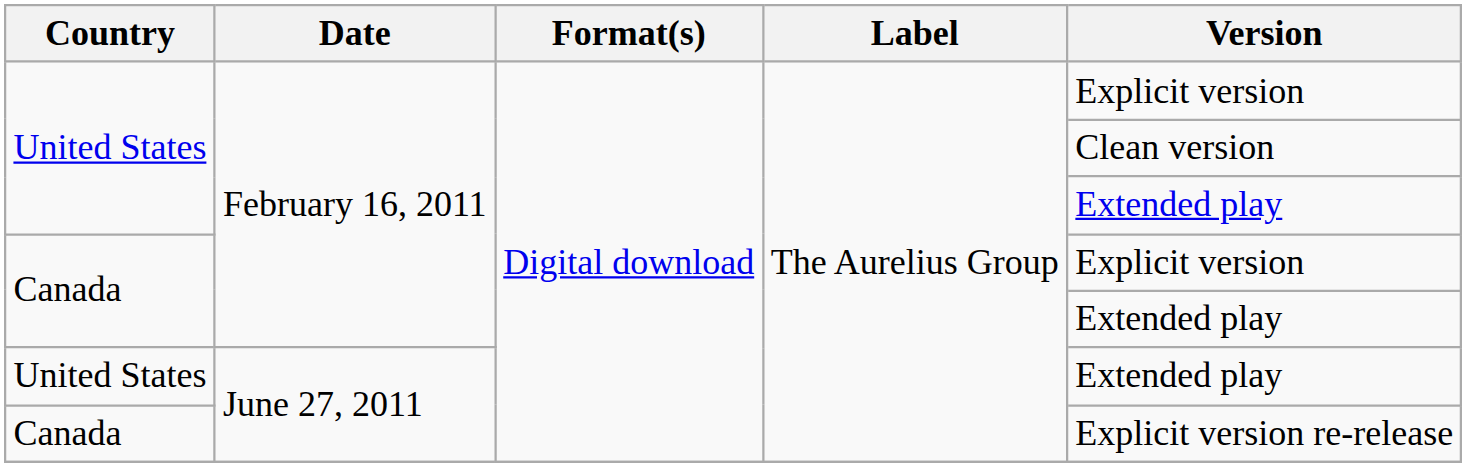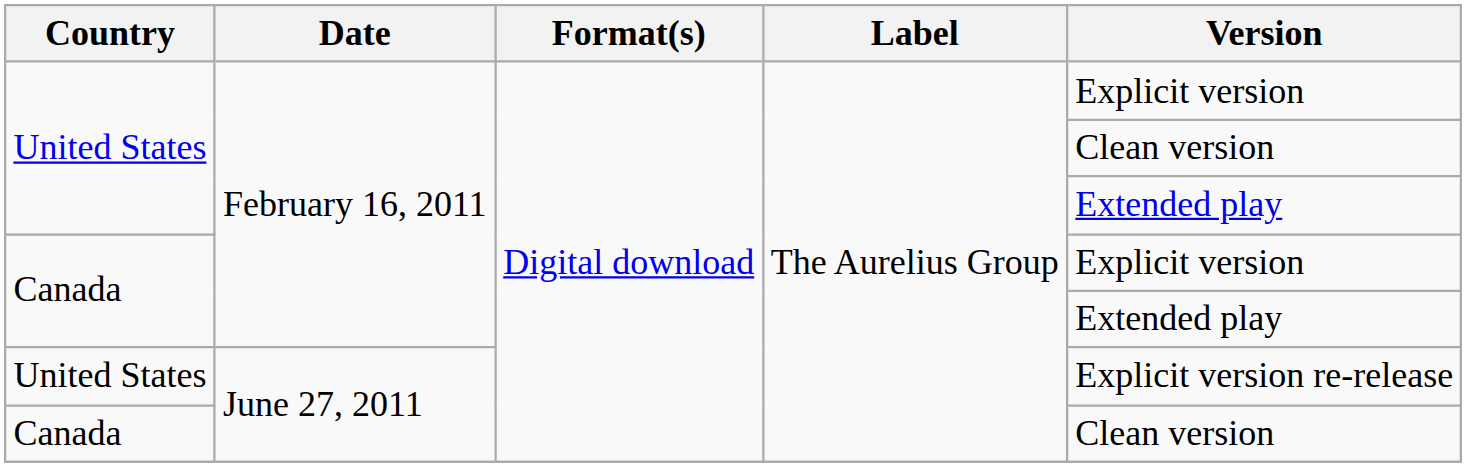United States / June 27, 2011 | Version: Extended play -> Explicit version re-release
Canada / June 27, 2011 | Version: Explicit version re-release -> Clean version
